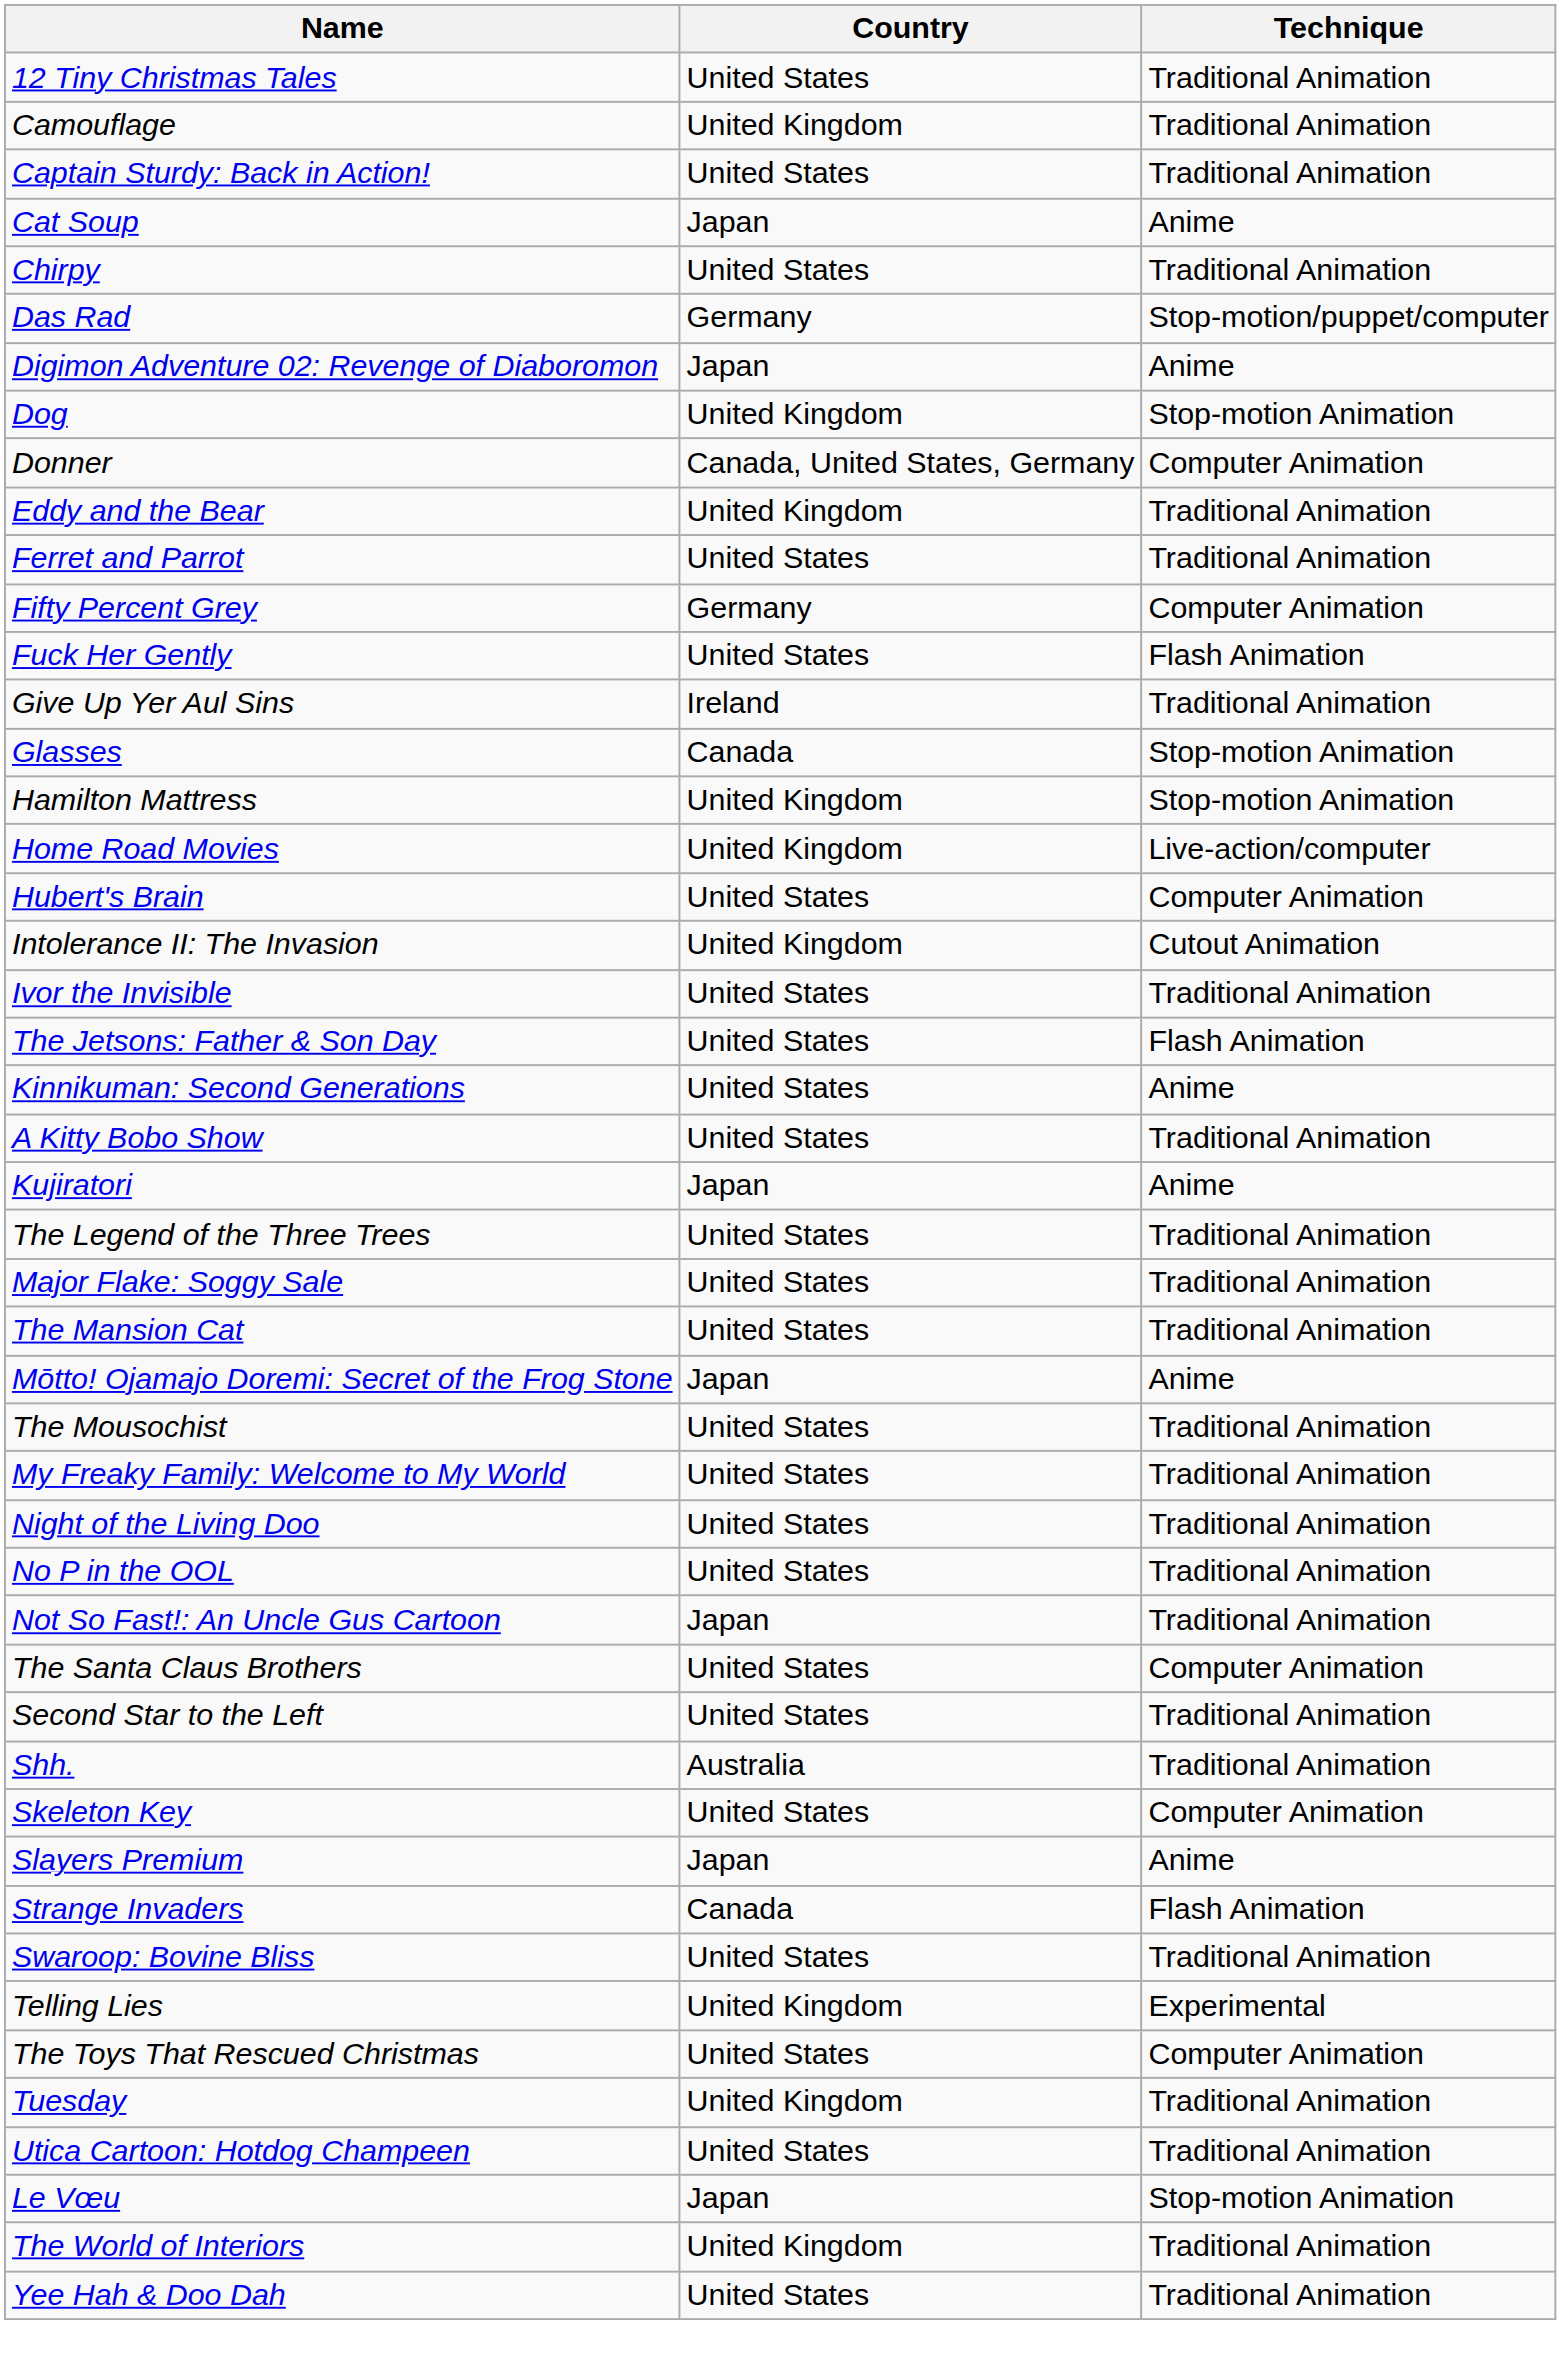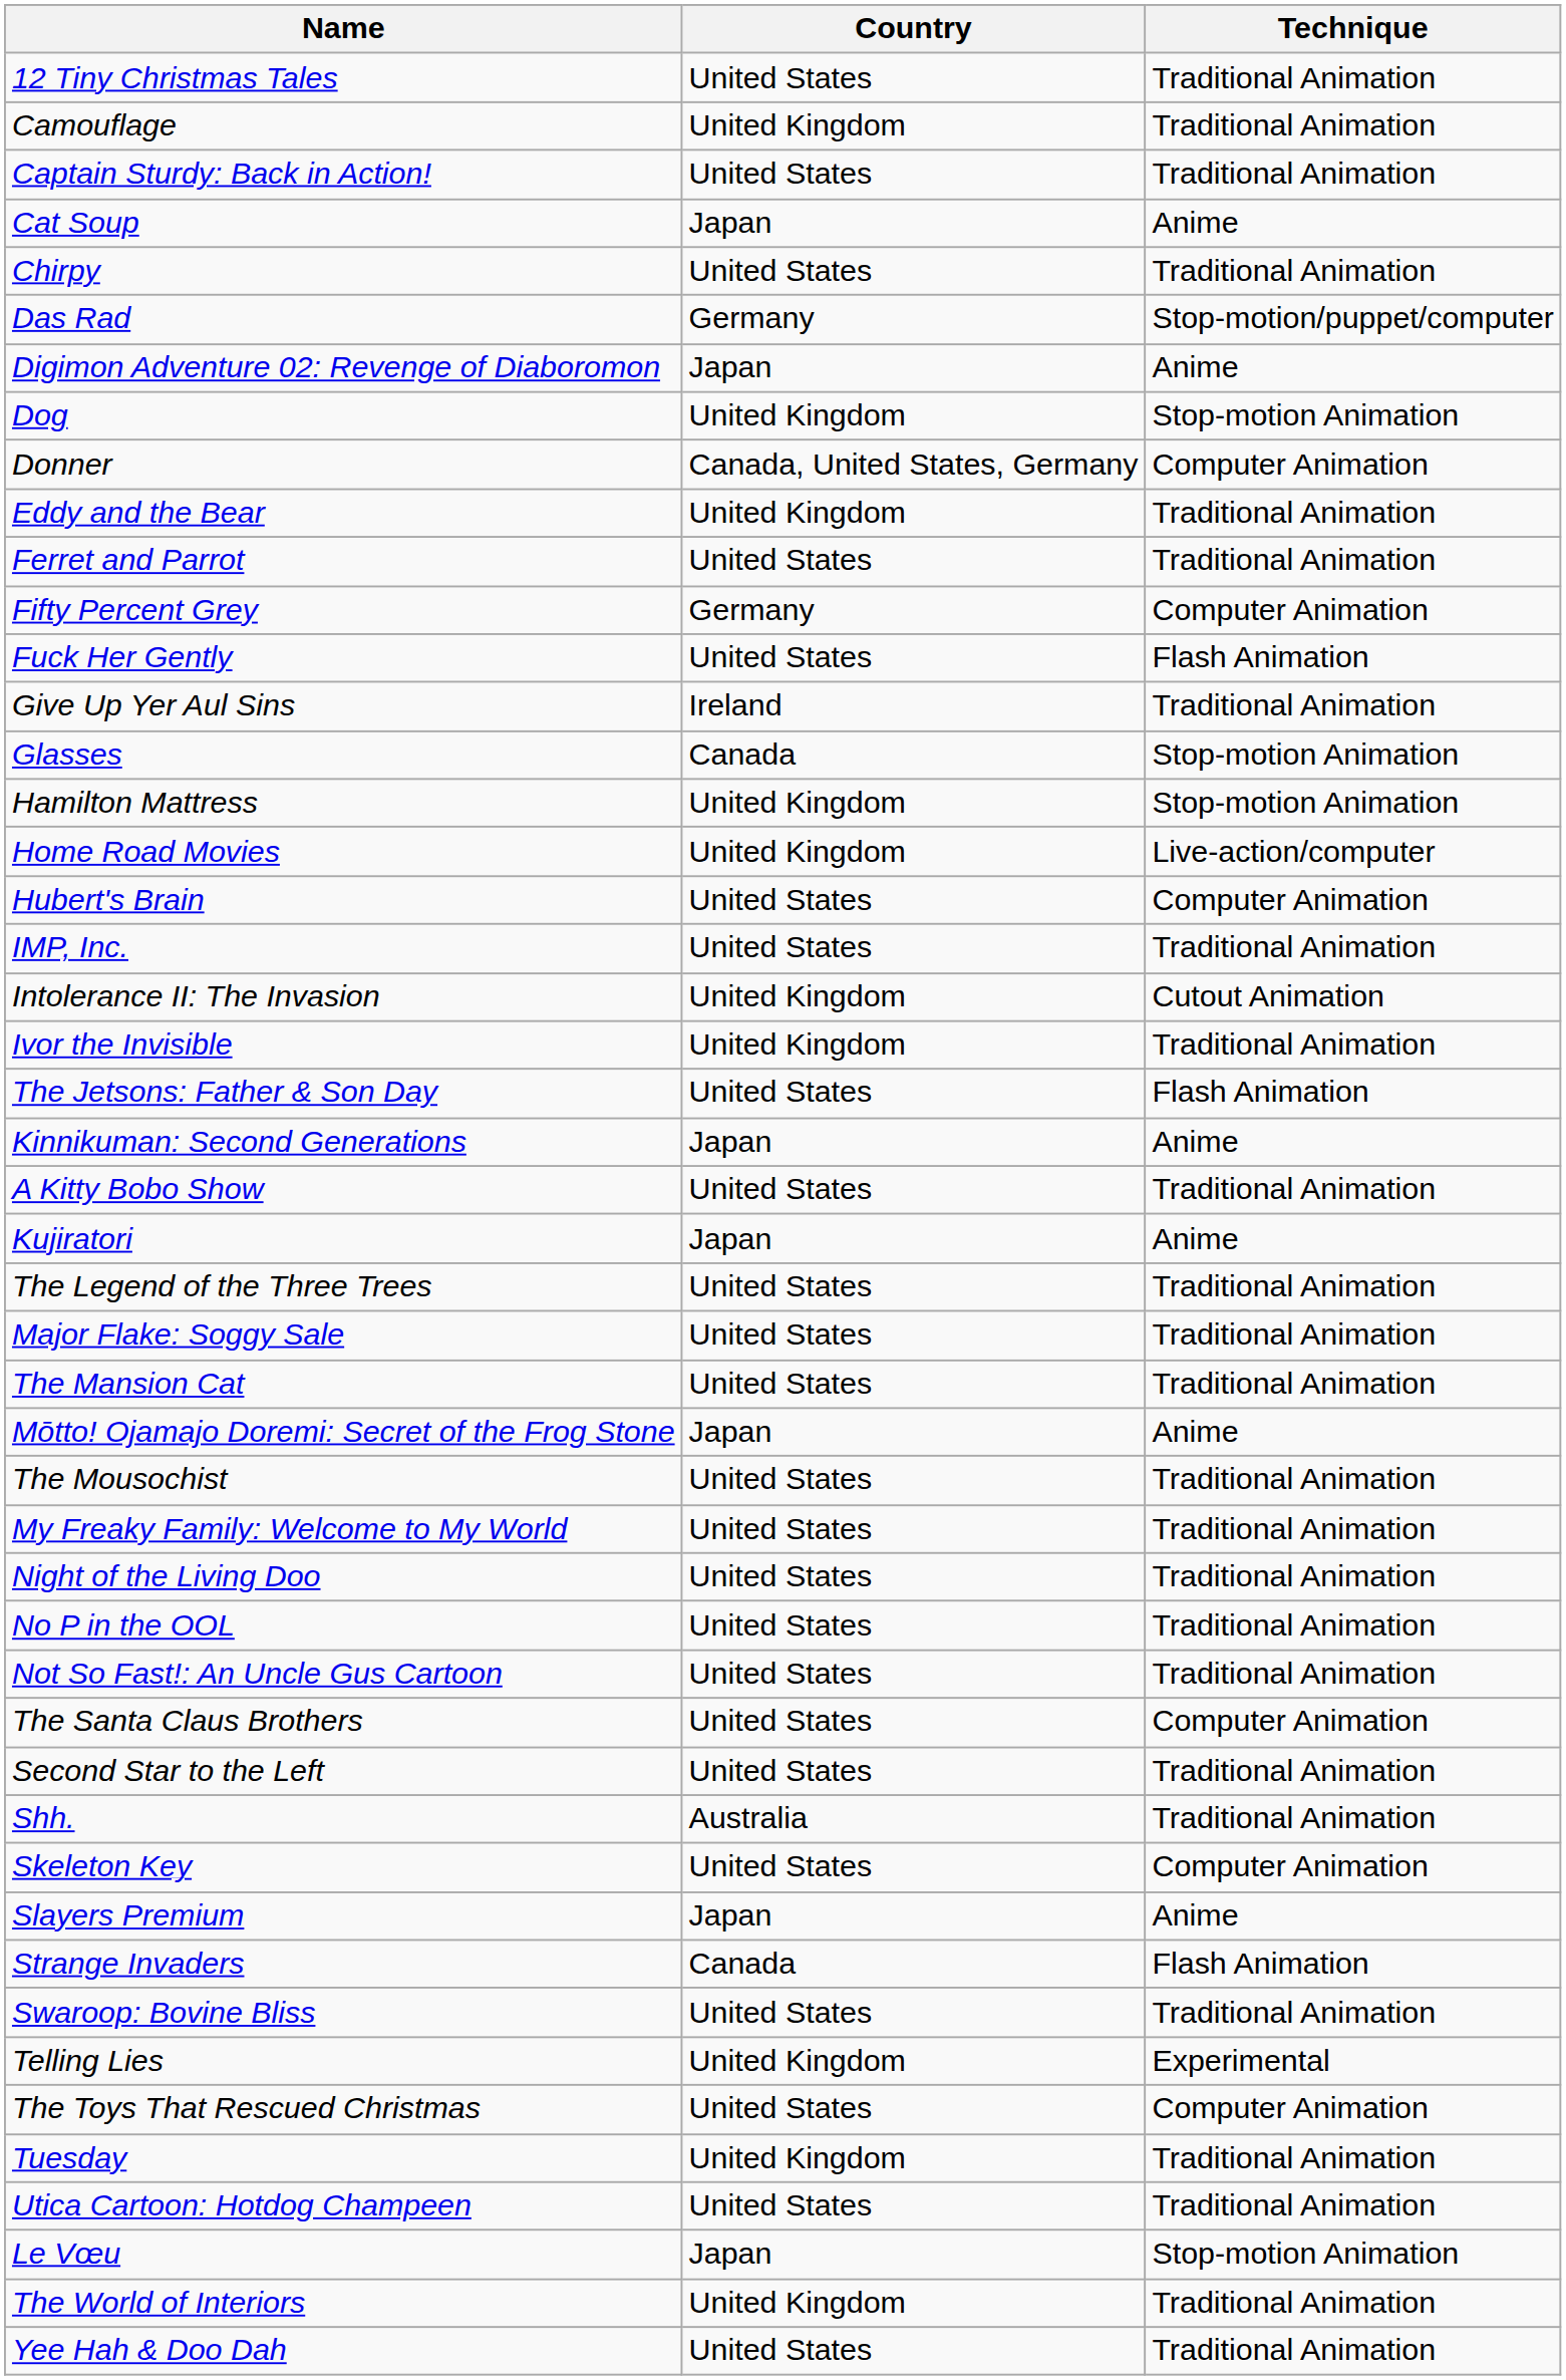+ row: IMP, Inc. | United States | Traditional Animation
Ivor the Invisible | Country: United States -> United Kingdom
Kinnikuman: Second Generations | Country: United States -> Japan
Not So Fast!: An Uncle Gus Cartoon | Country: Japan -> United States
